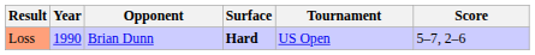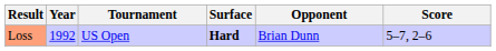columns swapped: Tournament <-> Opponent
Loss | Year: 1990 -> 1992
